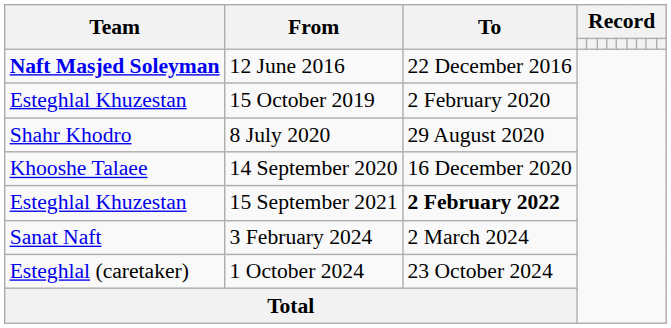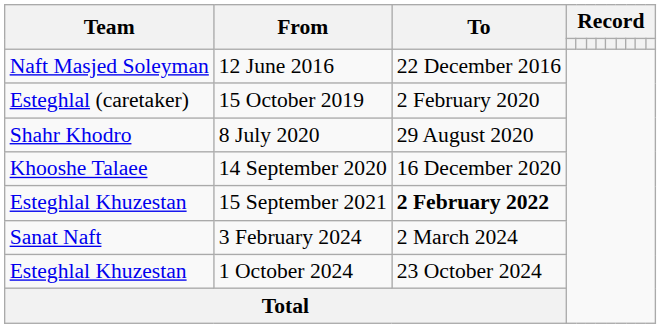12 June 2016 | Team: bold -> normal
15 October 2019 | Team: Esteghlal Khuzestan -> Esteghlal (caretaker)
1 October 2024 | Team: Esteghlal (caretaker) -> Esteghlal Khuzestan
